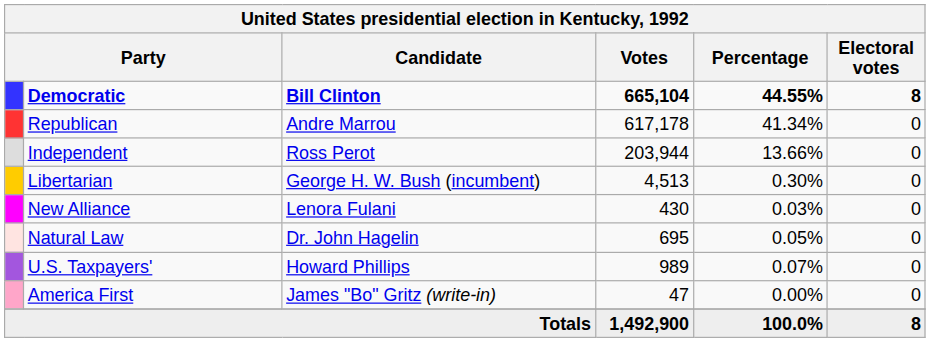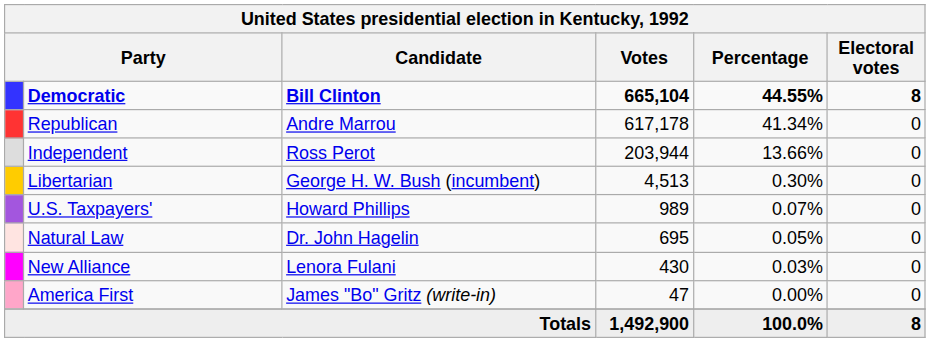rows swapped: U.S. Taxpayers' <-> New Alliance
